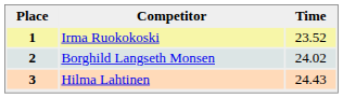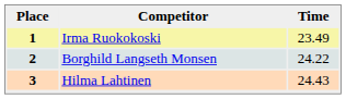1 | Time: 23.52 -> 23.49
2 | Time: 24.02 -> 24.22
